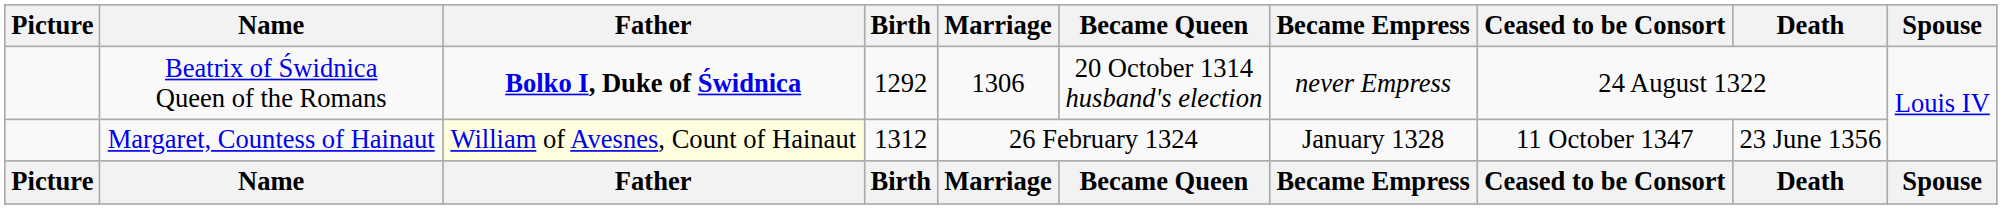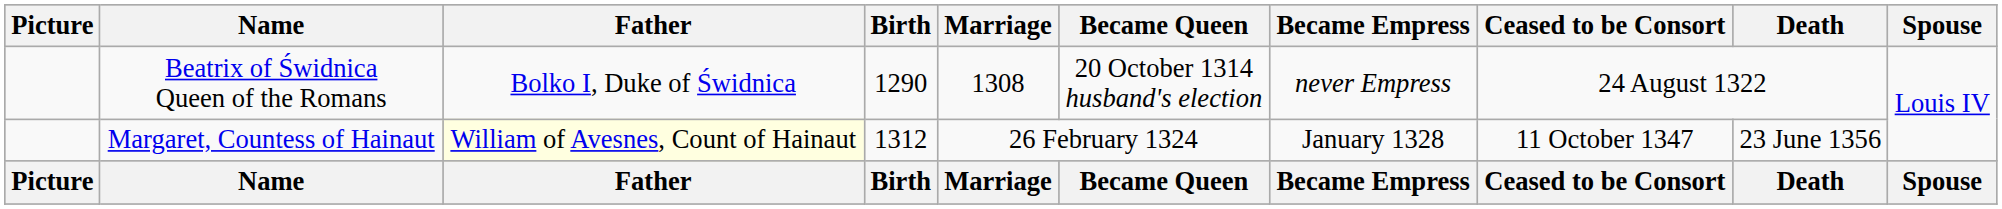Beatrix of Świdnica Queen of the Romans | Father: bold -> normal
Beatrix of Świdnica Queen of the Romans | Birth: 1292 -> 1290
Beatrix of Świdnica Queen of the Romans | Marriage: 1306 -> 1308
